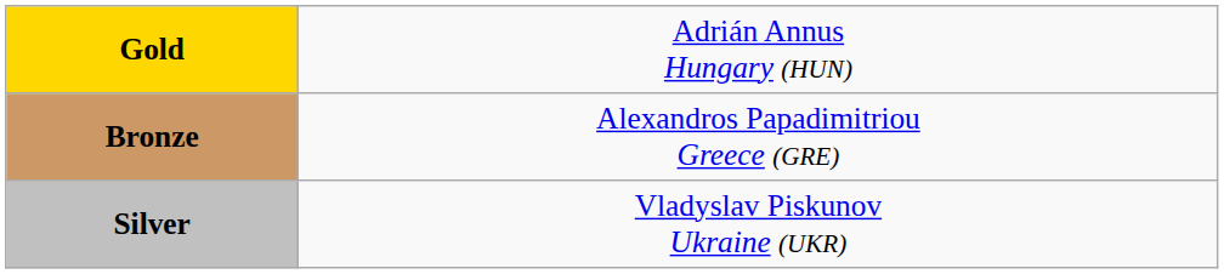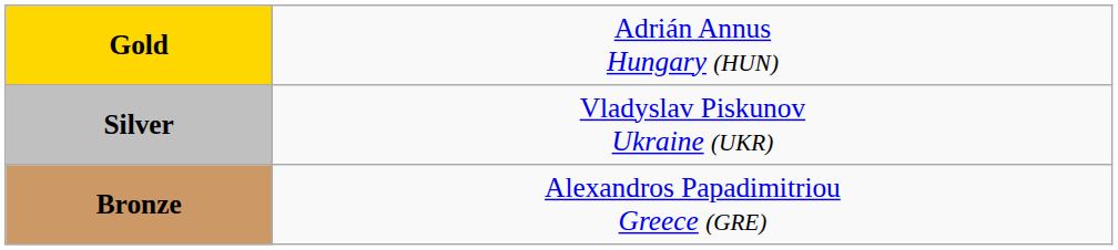rows swapped: Silver <-> Bronze
